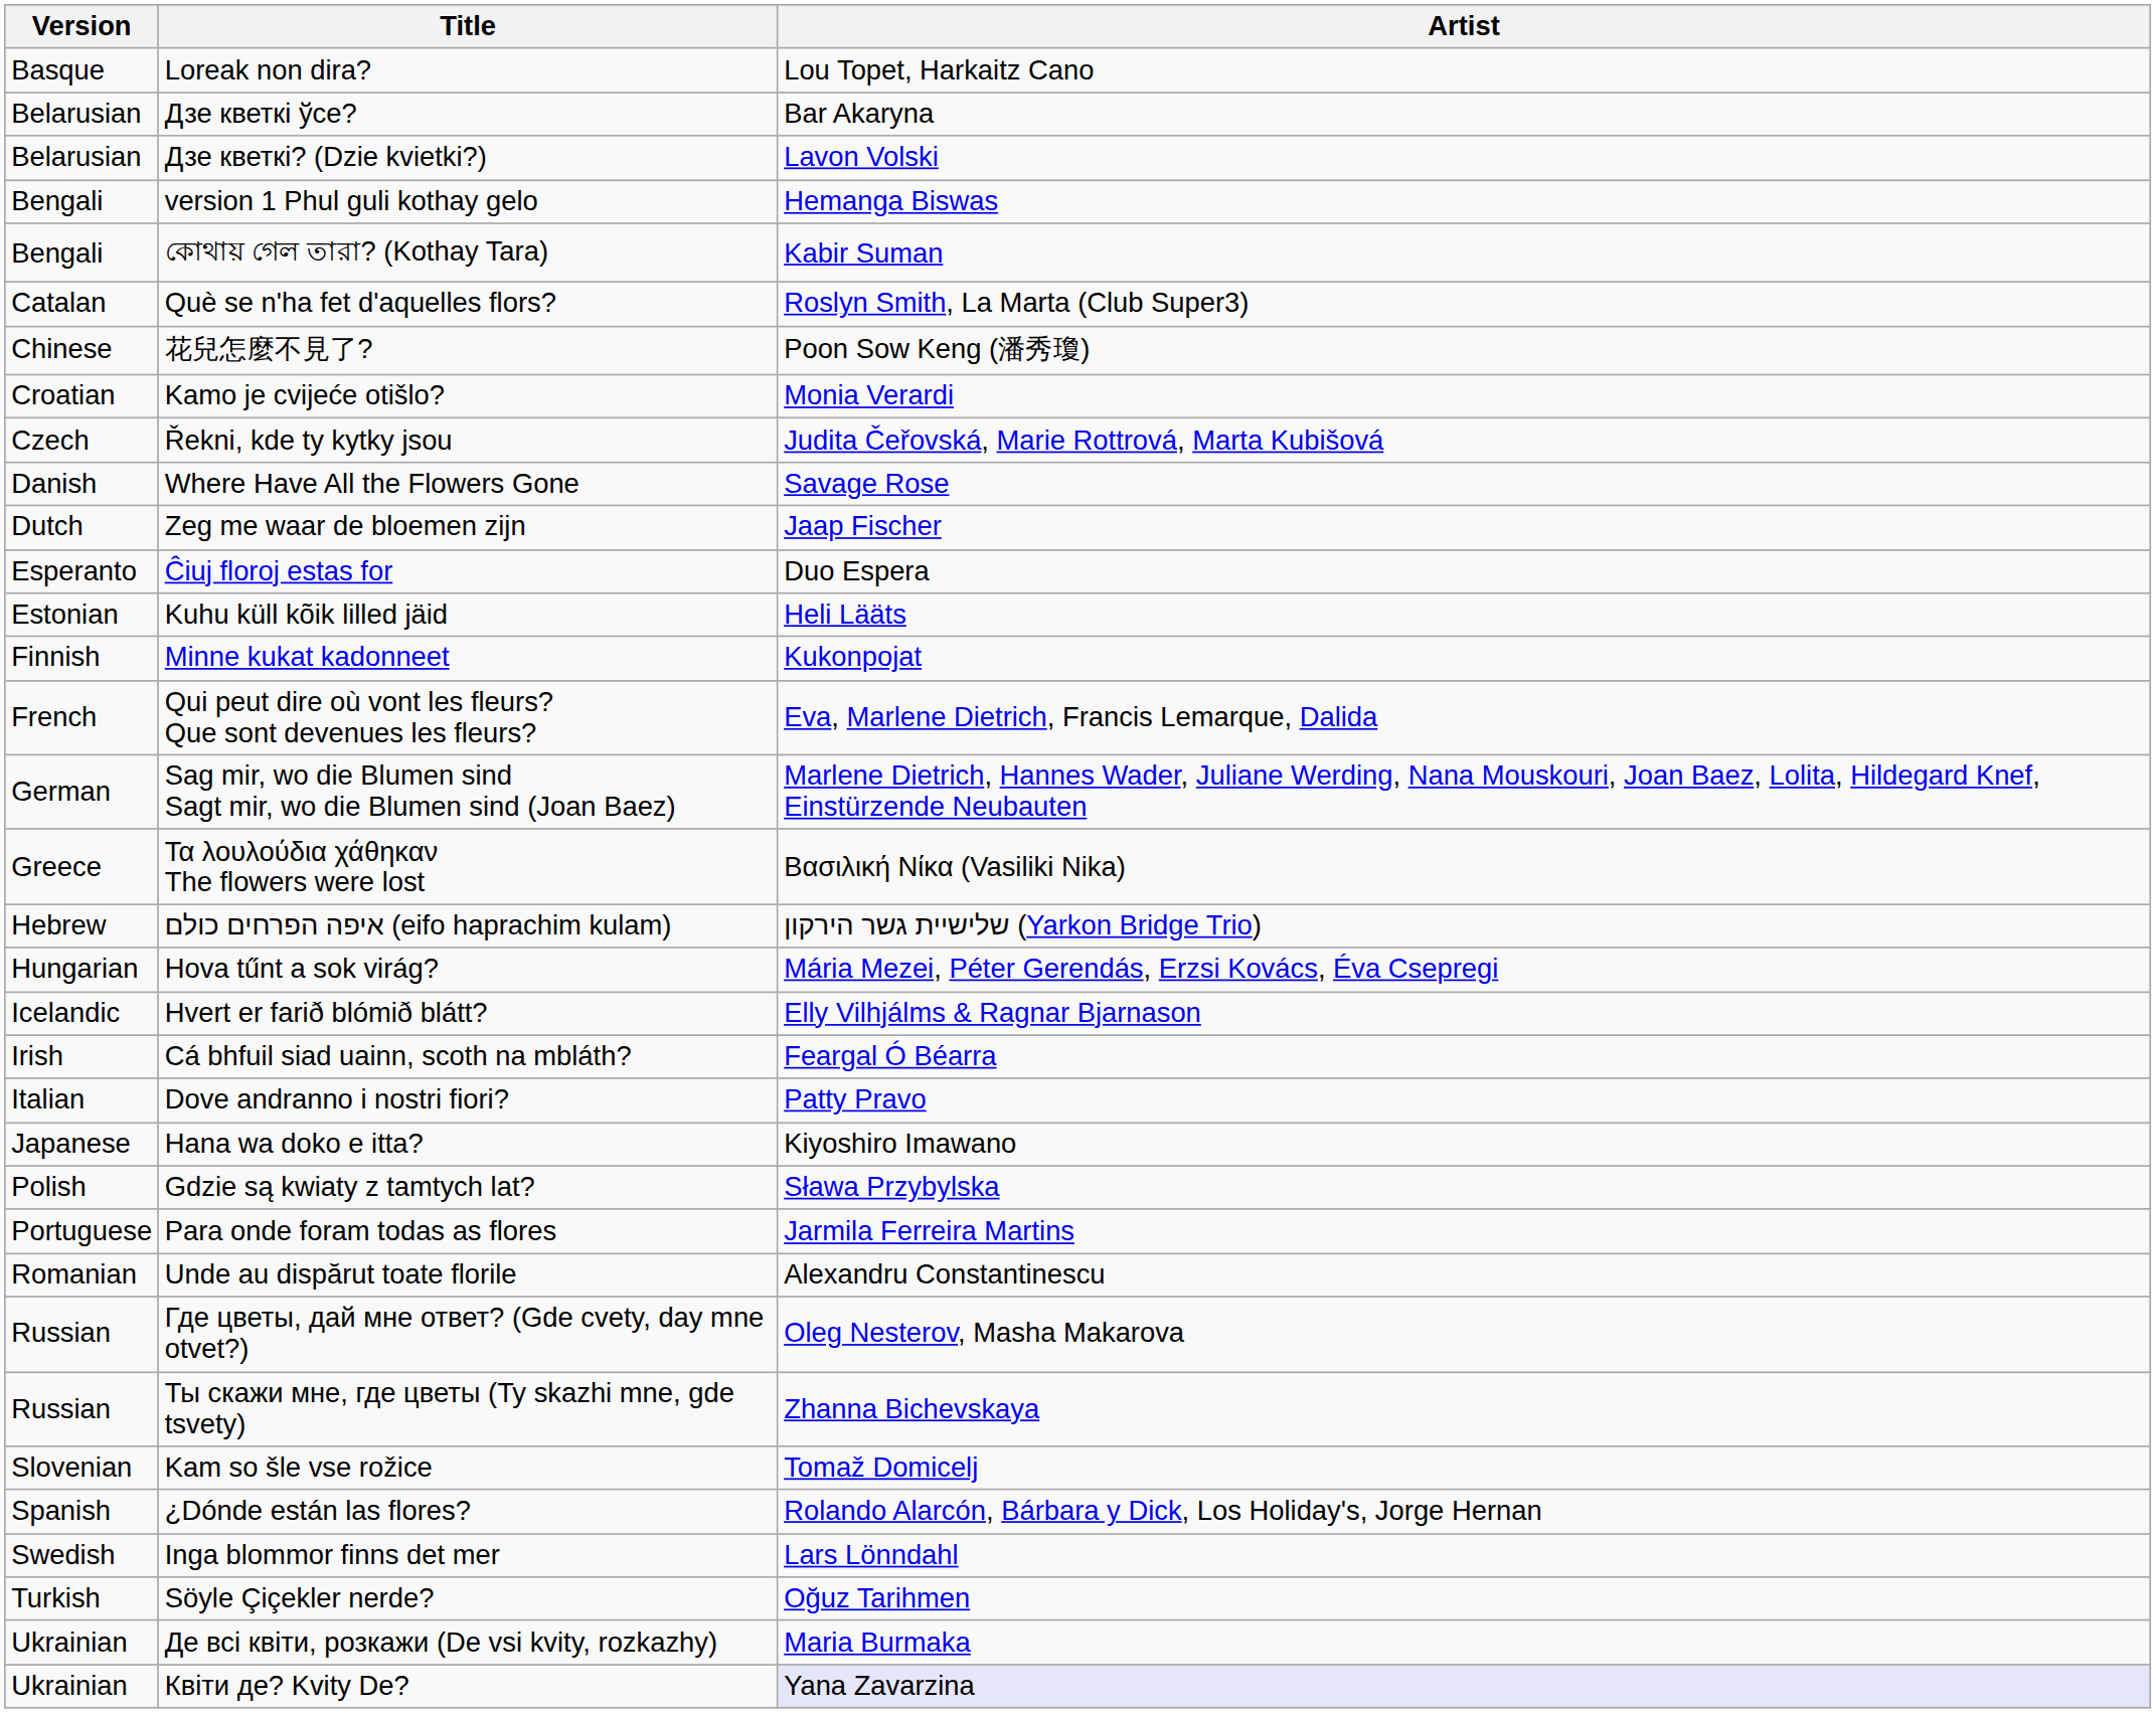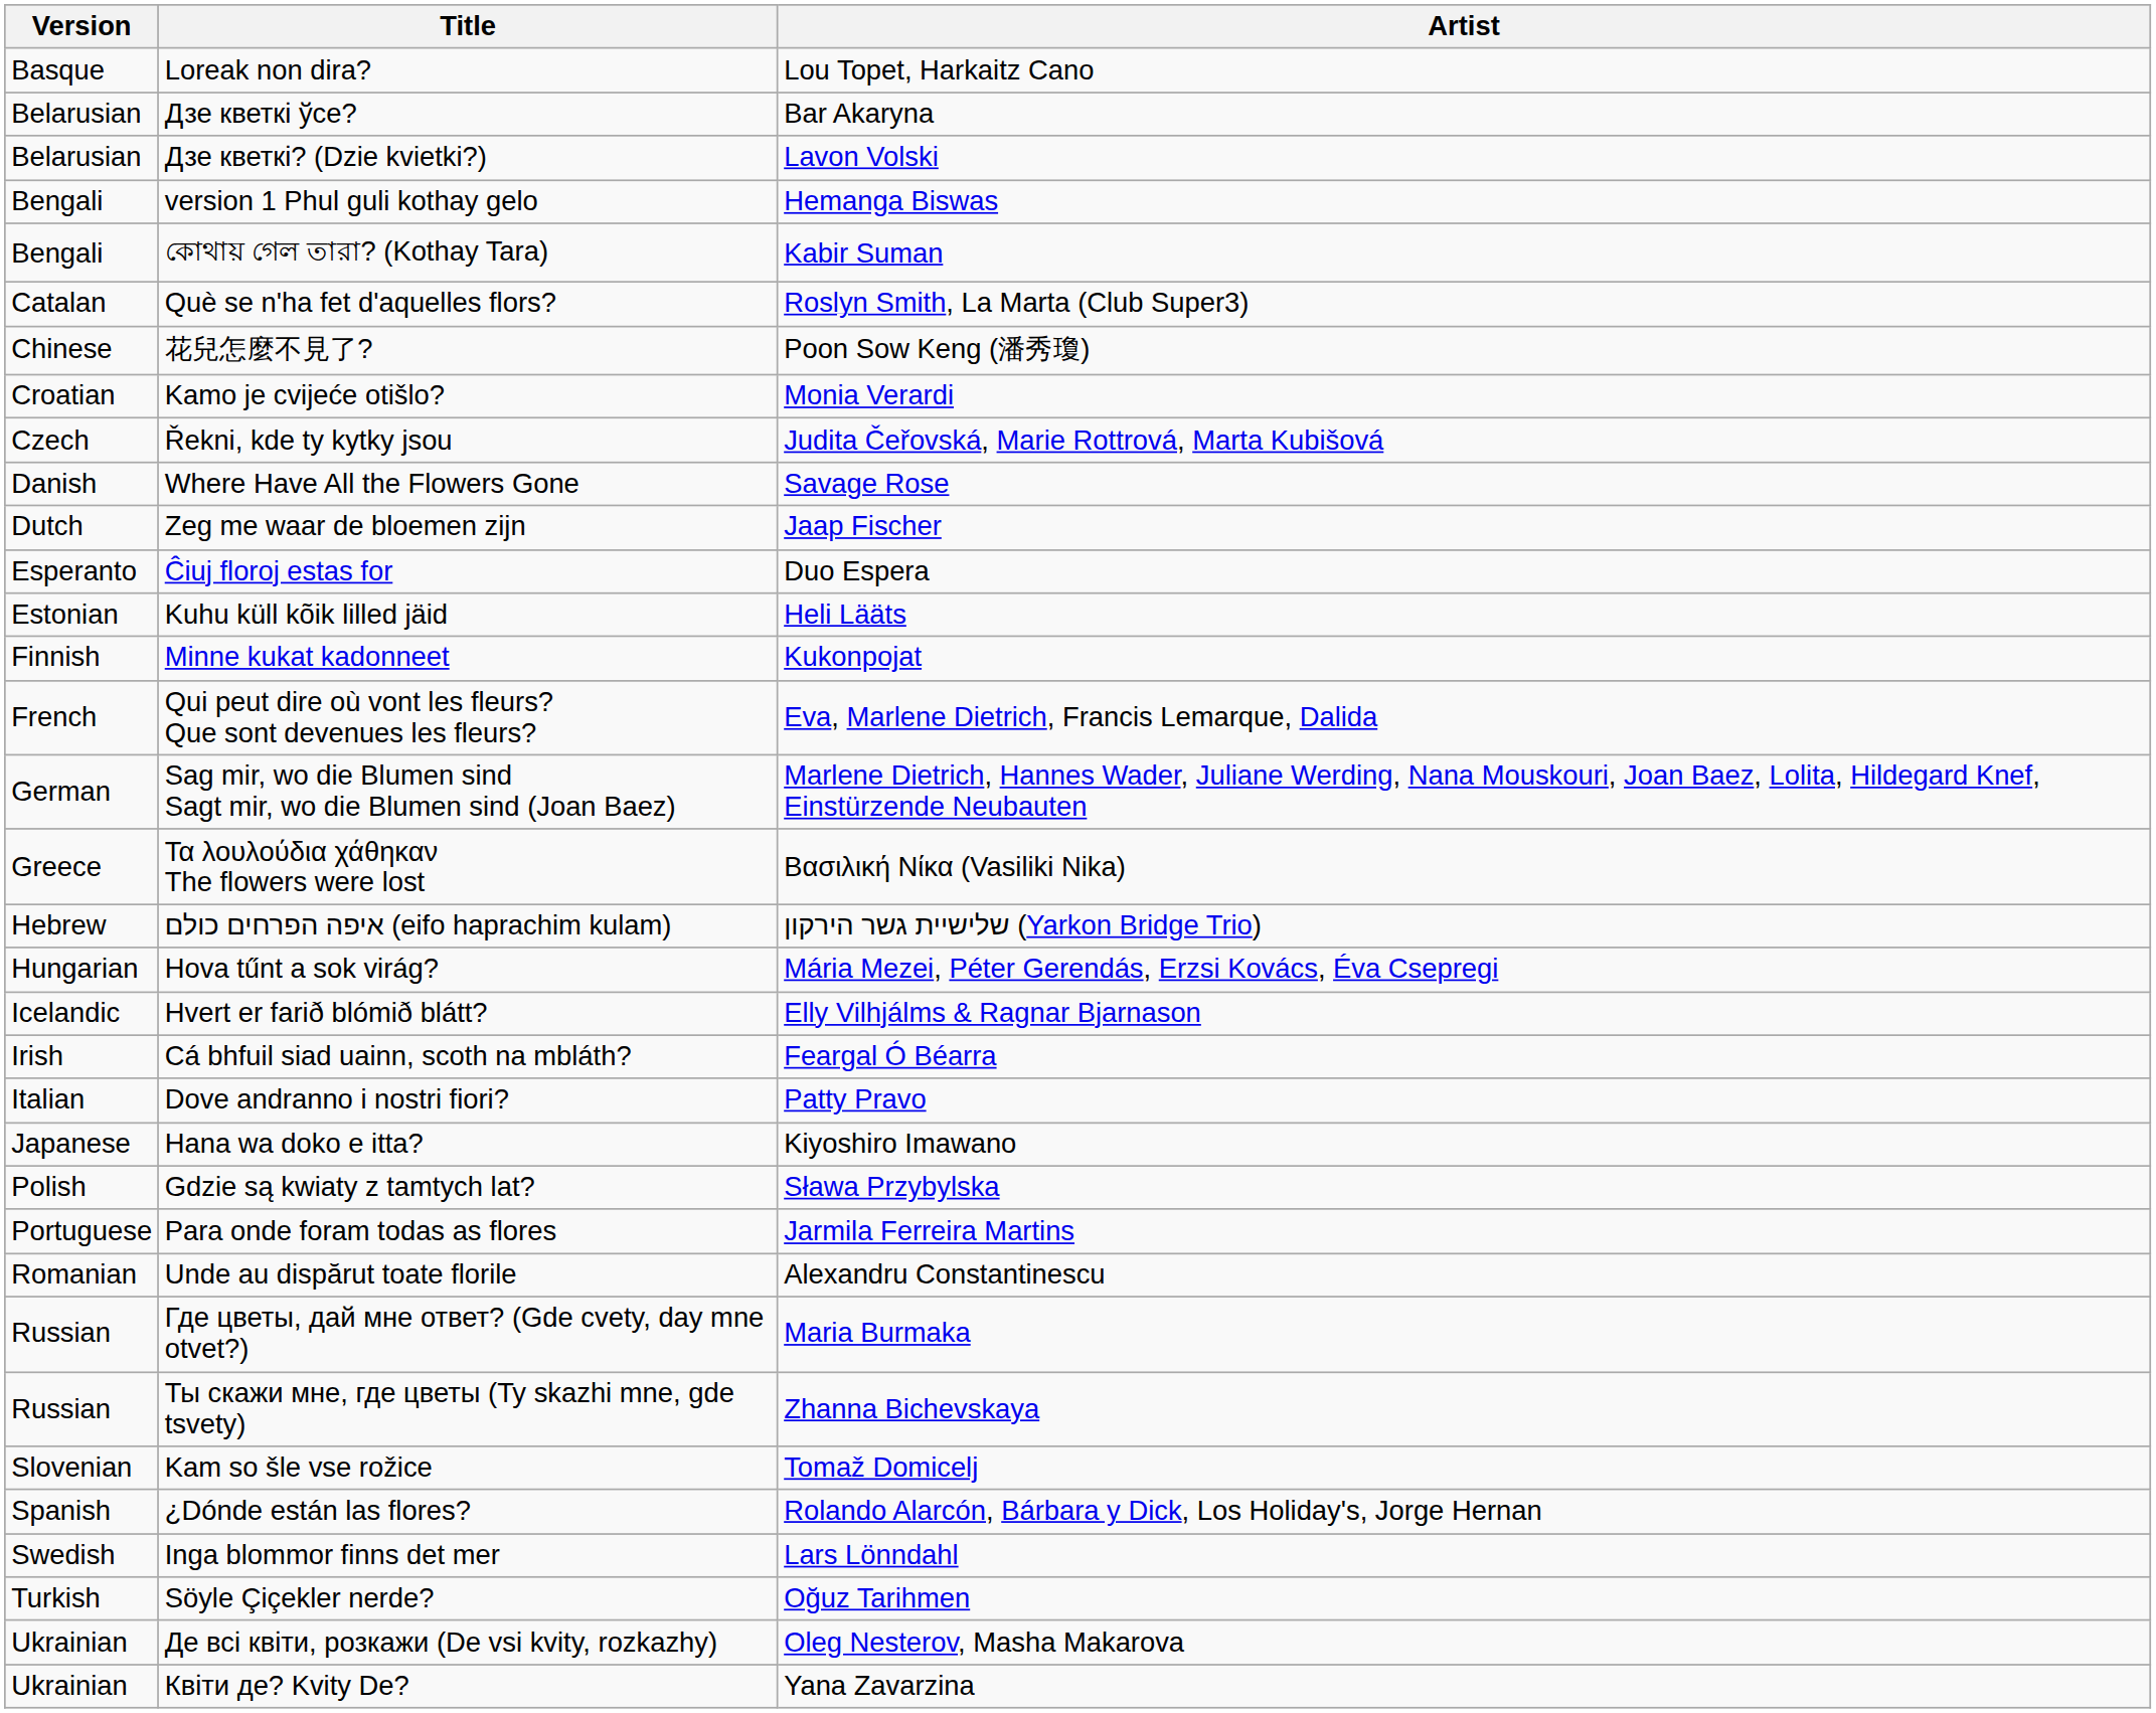Где цветы, дай мне ответ? (Gde cvety, day mne otvet?) | Artist: Oleg Nesterov, Masha Makarova -> Maria Burmaka
Де всі квіти, розкажи (De vsi kvity, rozkazhy) | Artist: Maria Burmaka -> Oleg Nesterov, Masha Makarova
Квіти де? Kvity De? | Artist: lavender background -> no background
